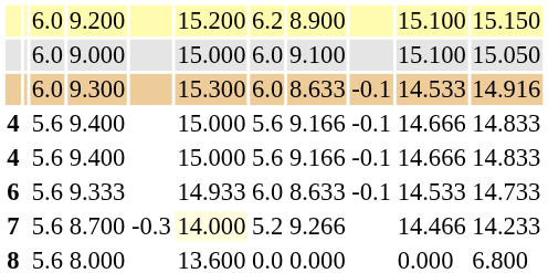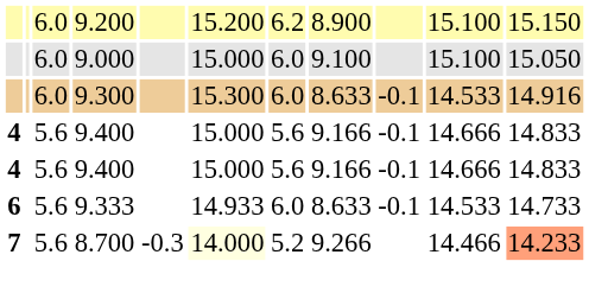8.700 | column 11: no background -> lightsalmon background
- row: 8 | 5.6 | 8.000 | 13.600 | 0.0 | 0.000 | 0.000 | 6.800
